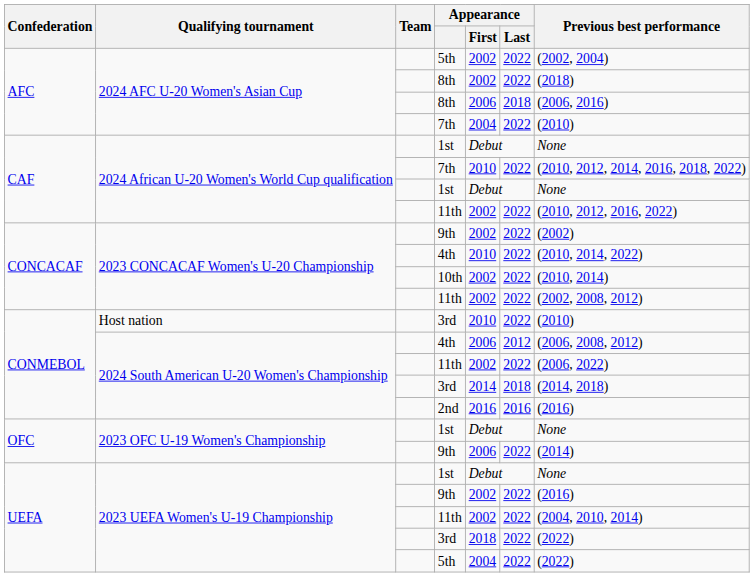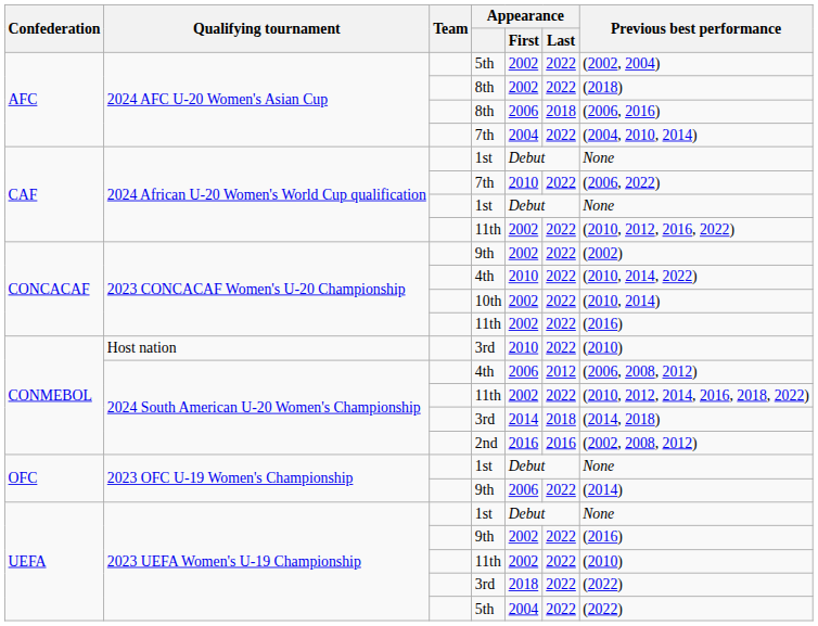2024 AFC U-20 Women's Asian Cup / 7th | Previous best performance: (2010) -> (2004, 2010, 2014)
2024 African U-20 Women's World Cup qualification / 7th | Previous best performance: (2010, 2012, 2014, 2016, 2018, 2022) -> (2006, 2022)
2023 CONCACAF Women's U-20 Championship / 11th | Previous best performance: (2002, 2008, 2012) -> (2016)
2024 South American U-20 Women's Championship / 11th | Previous best performance: (2006, 2022) -> (2010, 2012, 2014, 2016, 2018, 2022)
2nd | Previous best performance: (2016) -> (2002, 2008, 2012)
2023 UEFA Women's U-19 Championship / 11th | Previous best performance: (2004, 2010, 2014) -> (2010)
